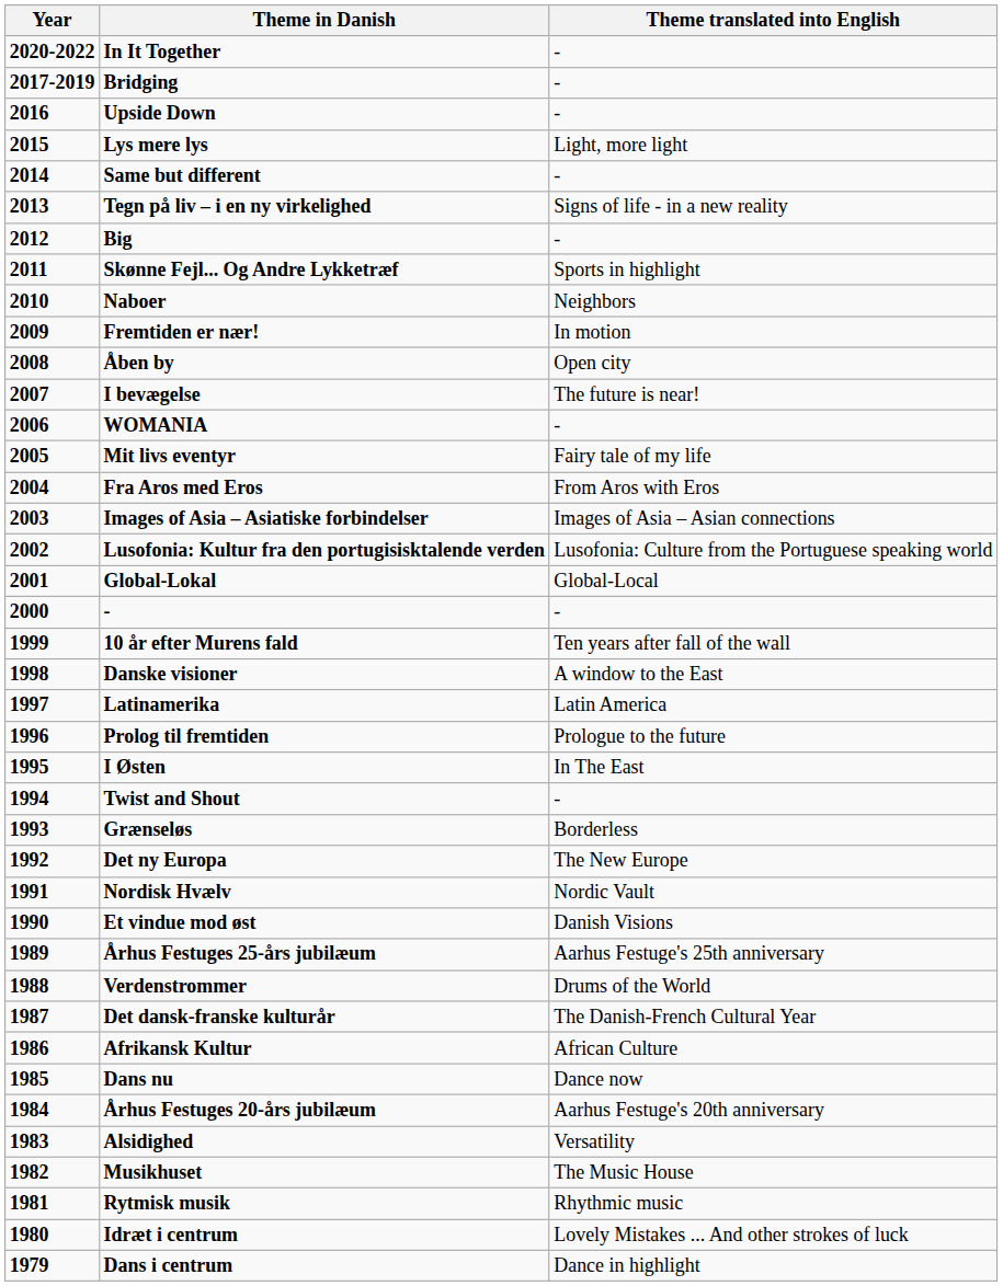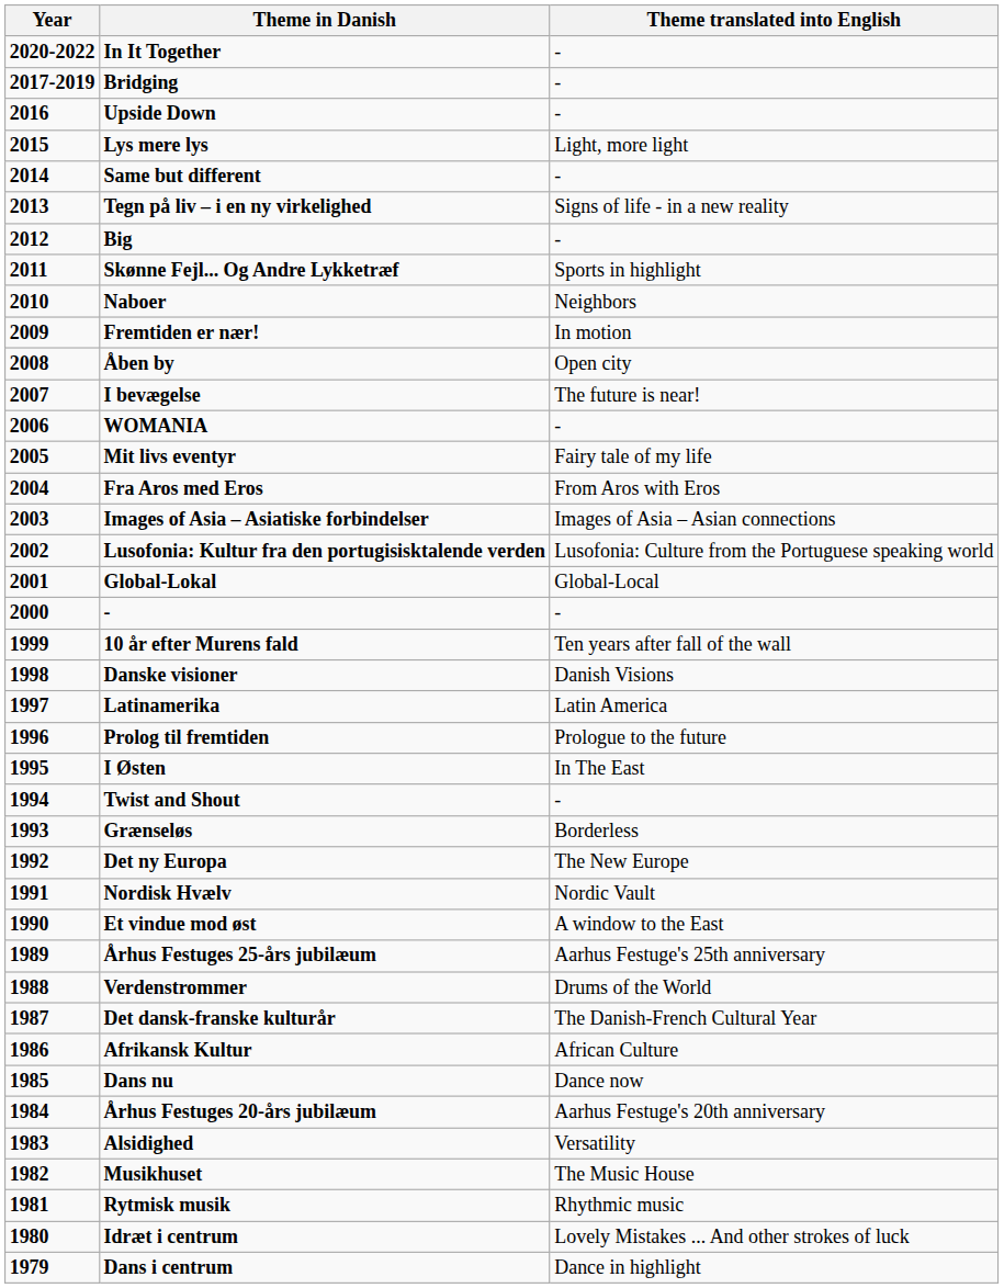Danske visioner | Theme translated into English: A window to the East -> Danish Visions
Et vindue mod øst | Theme translated into English: Danish Visions -> A window to the East
